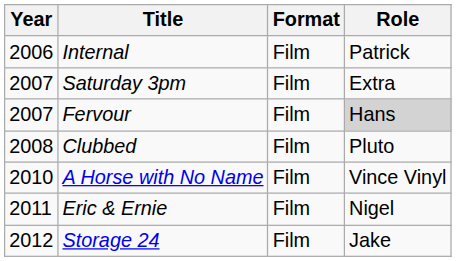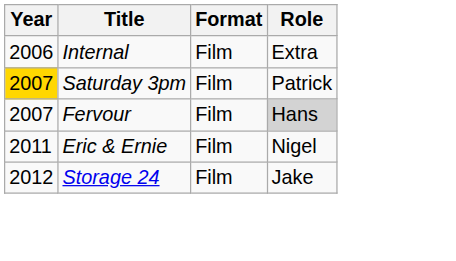Internal | Role: Patrick -> Extra
Saturday 3pm | Year: no background -> gold background
Saturday 3pm | Role: Extra -> Patrick
- row: 2008 | Clubbed | Film | Pluto
- row: 2010 | A Horse with No Name | Film | Vince Vinyl
